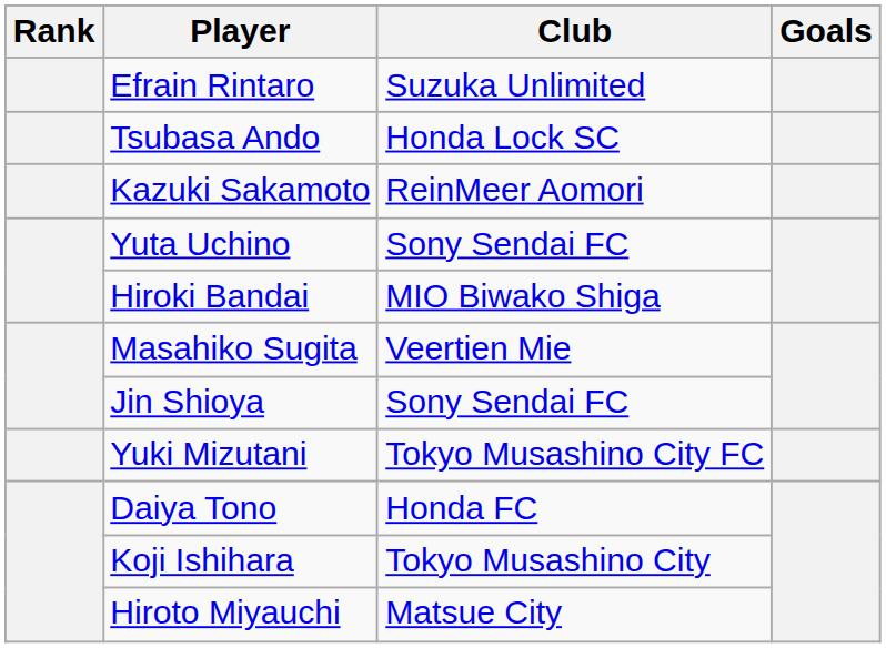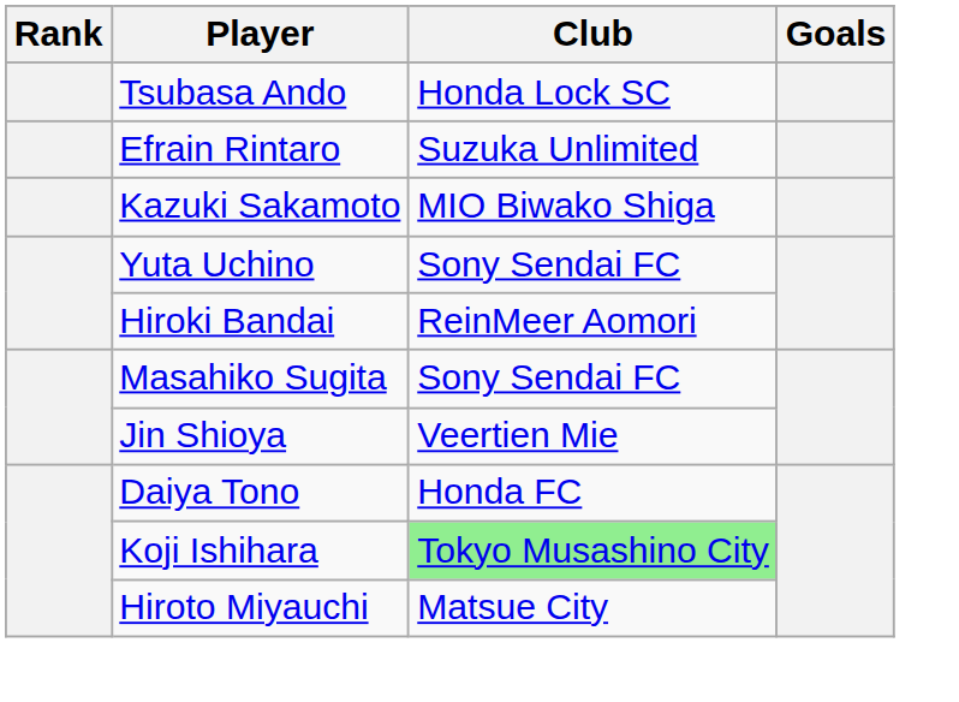rows swapped: Efrain Rintaro <-> Tsubasa Ando
Kazuki Sakamoto | Club: ReinMeer Aomori -> MIO Biwako Shiga
Hiroki Bandai | Club: MIO Biwako Shiga -> ReinMeer Aomori
Masahiko Sugita | Club: Veertien Mie -> Sony Sendai FC
Jin Shioya | Club: Sony Sendai FC -> Veertien Mie
- row: Yuki Mizutani | Tokyo Musashino City FC
Koji Ishihara | Club: no background -> lightgreen background
